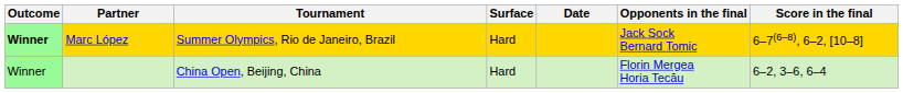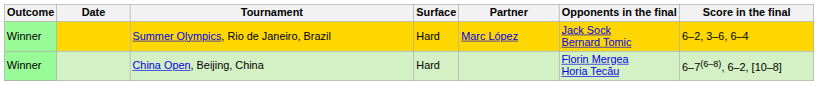columns swapped: Date <-> Partner
Summer Olympics, Rio de Janeiro, Brazil | Outcome: bold -> normal
Summer Olympics, Rio de Janeiro, Brazil | Score in the final: 6–7(6–8), 6–2, [10–8] -> 6–2, 3–6, 6–4
China Open, Beijing, China | Score in the final: 6–2, 3–6, 6–4 -> 6–7(6–8), 6–2, [10–8]
